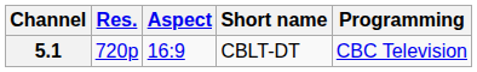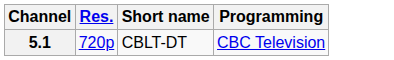- column: Aspect | 16:9
